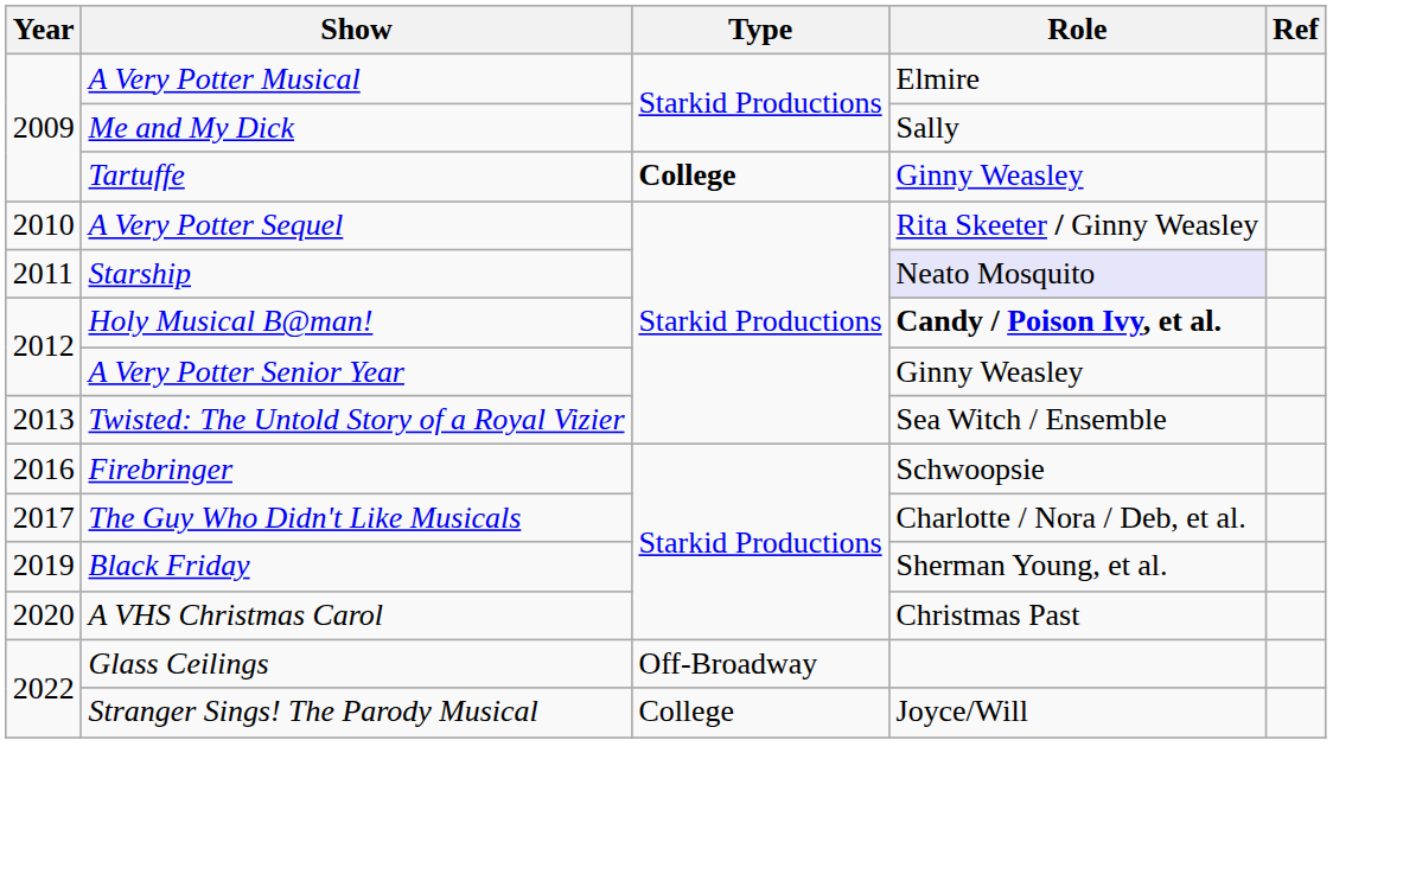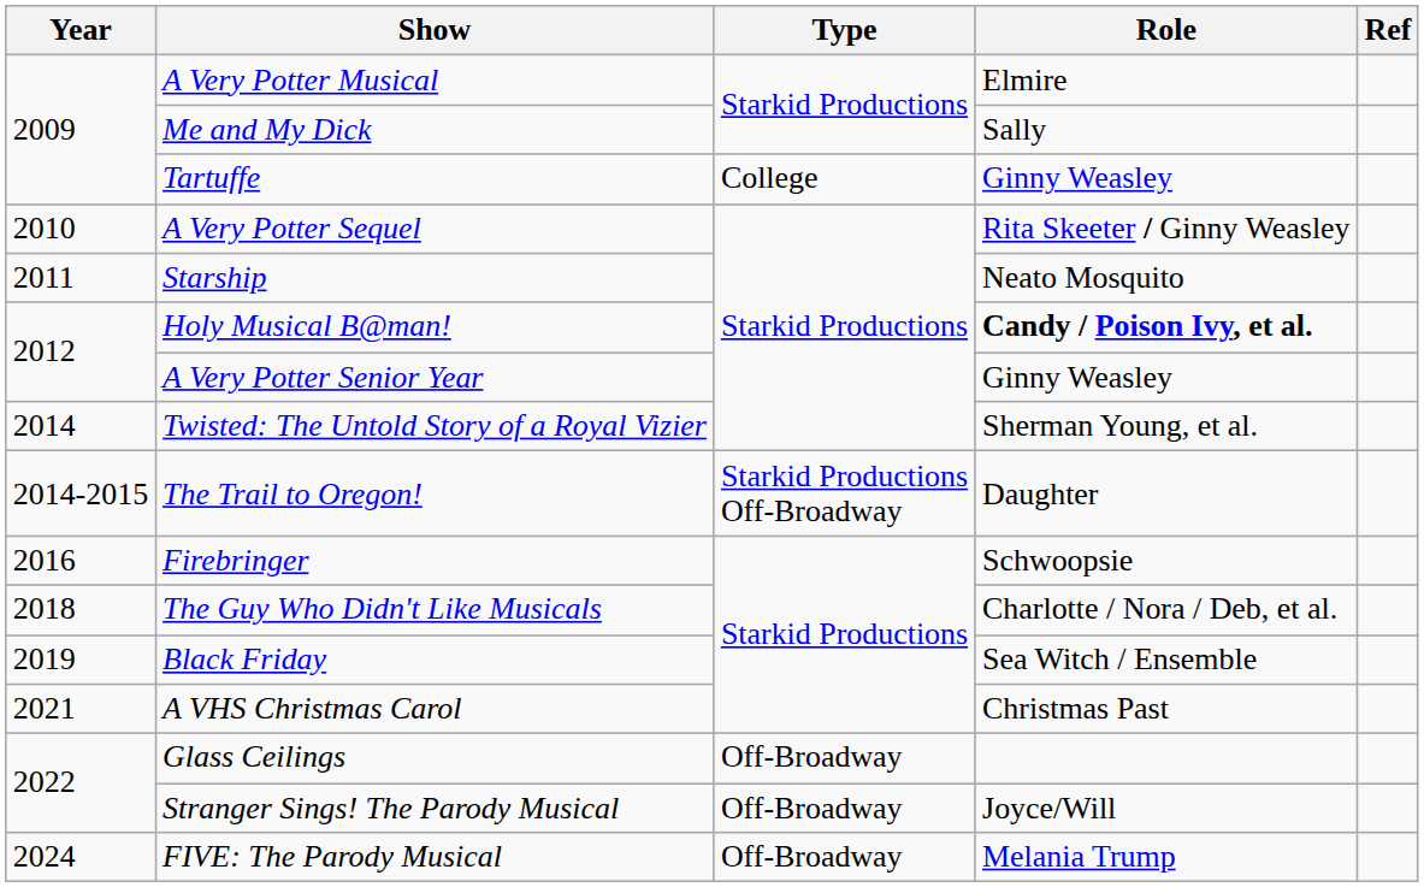Tartuffe | Type: bold -> normal
Starship | Role: lavender background -> no background
Twisted: The Untold Story of a Royal Vizier | Year: 2013 -> 2014
Twisted: The Untold Story of a Royal Vizier | Role: Sea Witch / Ensemble -> Sherman Young, et al.
+ row: 2014-2015 | The Trail to Oregon! | Starkid Productions Off-Broadway | Daughter
The Guy Who Didn't Like Musicals | Year: 2017 -> 2018
Black Friday | Role: Sherman Young, et al. -> Sea Witch / Ensemble
A VHS Christmas Carol | Year: 2020 -> 2021
Stranger Sings! The Parody Musical | Type: College -> Off-Broadway
+ row: 2024 | FIVE: The Parody Musical | Off-Broadway | Melania Trump
